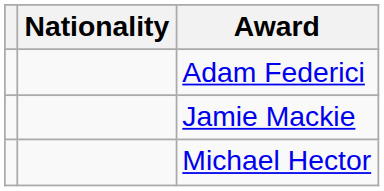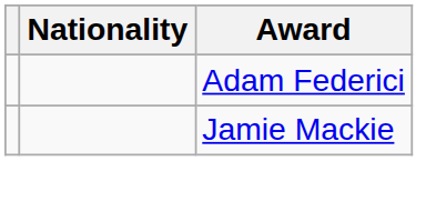- row: Michael Hector
